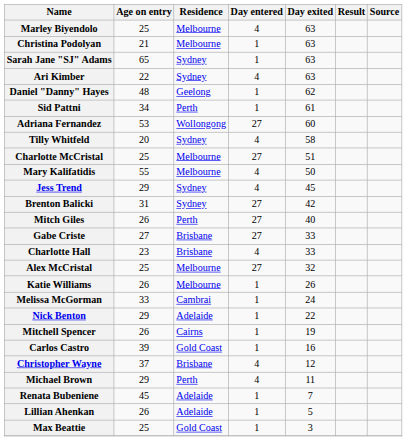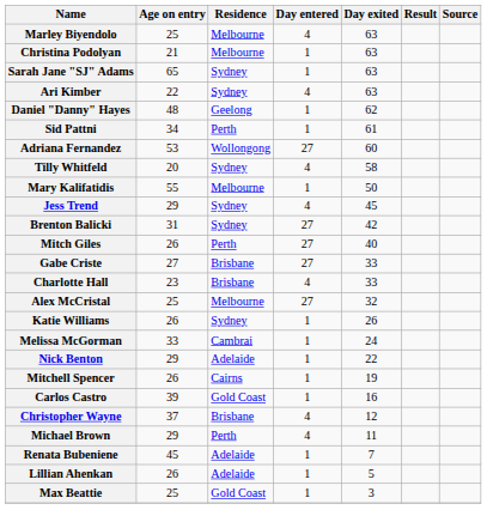- row: Charlotte McCristal | 25 | Melbourne | 27 | 51
Mary Kalifatidis | Day entered: 4 -> 1
Katie Williams | Residence: Melbourne -> Sydney
